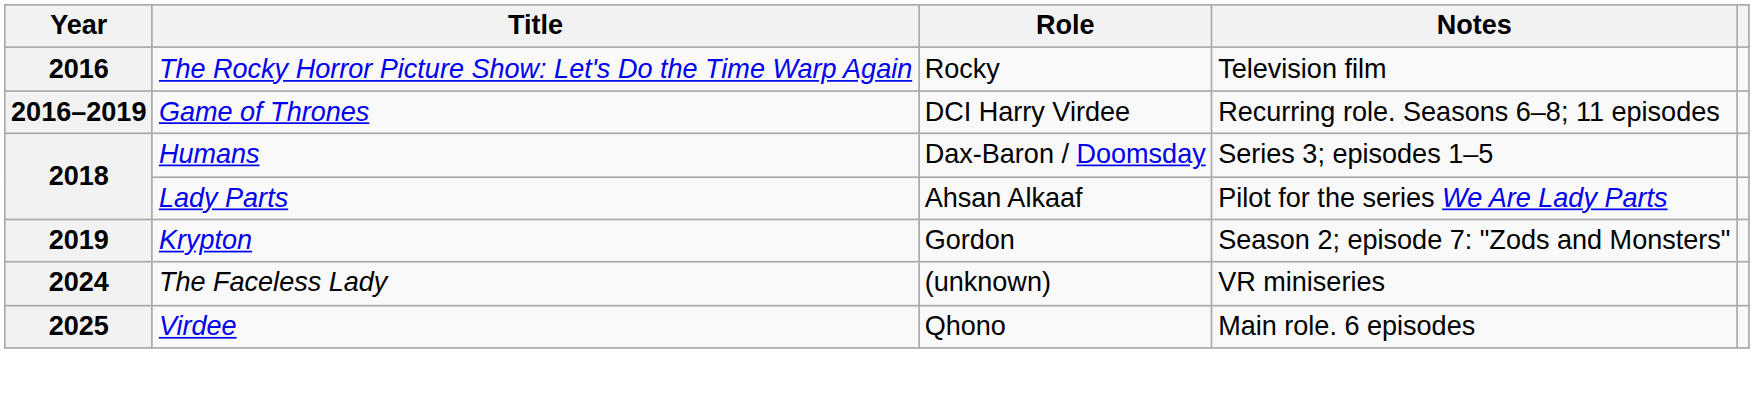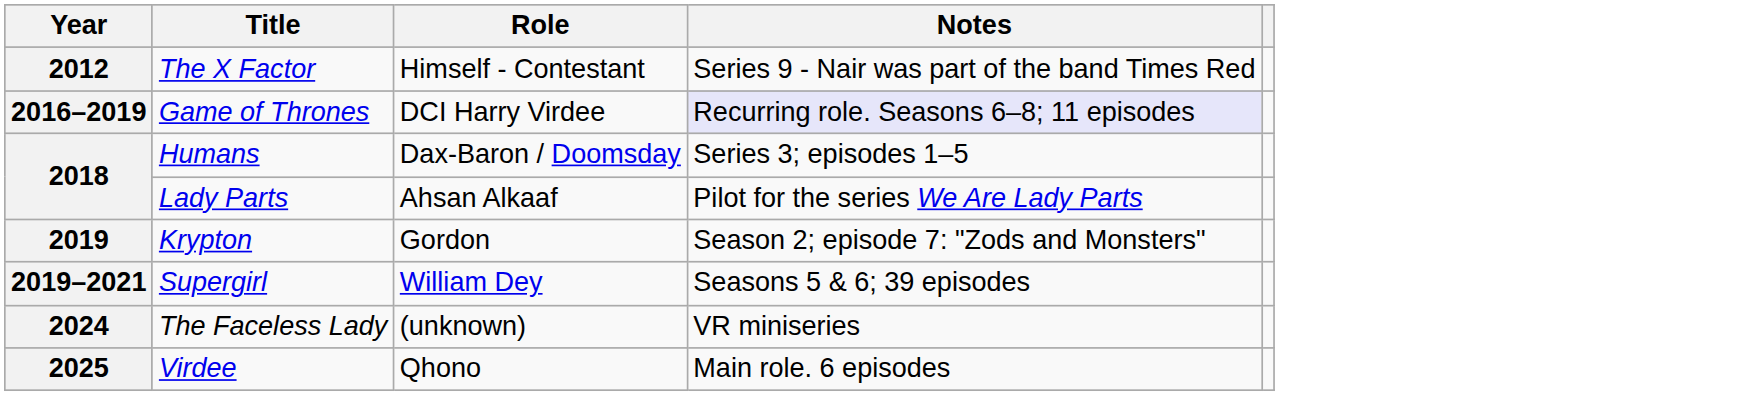+ row: 2012 | The X Factor | Himself - Contestant | Series 9 - Nair was part of the band Times Red
- row: 2016 | The Rocky Horror Picture Show: Let's Do the Time Warp Again | Rocky | Television film
Game of Thrones | Notes: no background -> lavender background
+ row: 2019–2021 | Supergirl | William Dey | Seasons 5 & 6; 39 episodes
